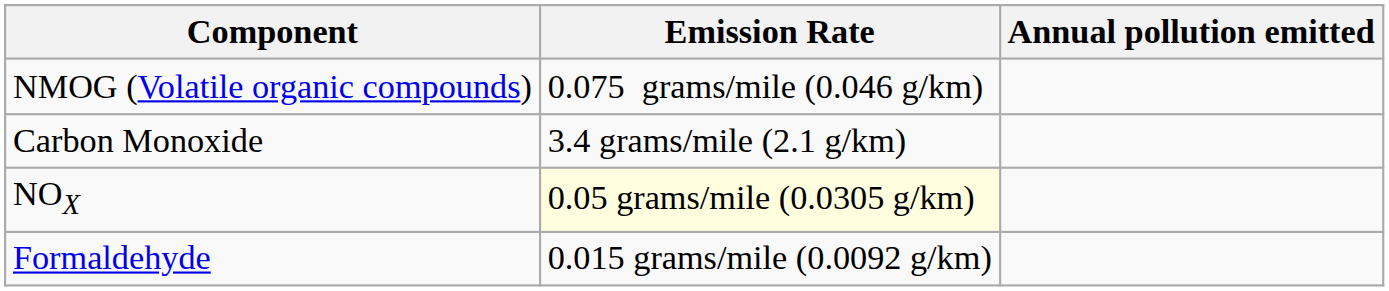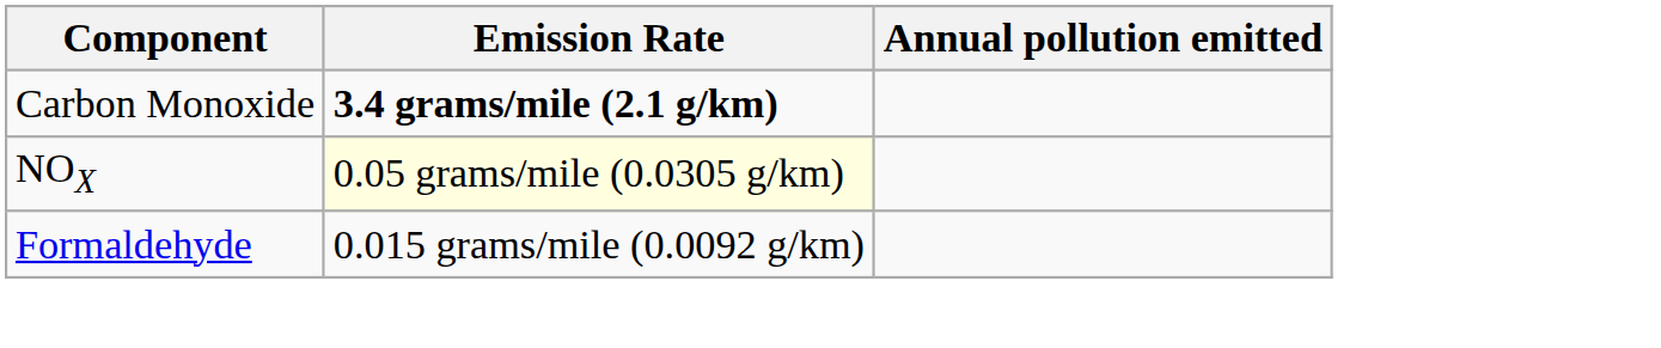- row: NMOG (Volatile organic compounds) | 0.075 grams/mile (0.046 g/km)
Carbon Monoxide | Emission Rate: normal -> bold
